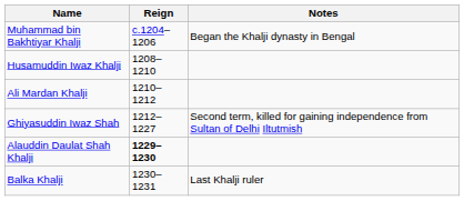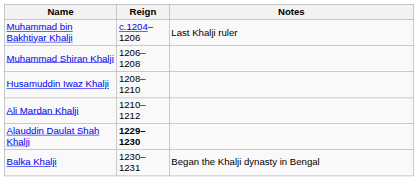Muhammad bin Bakhtiyar Khalji | Notes: Began the Khalji dynasty in Bengal -> Last Khalji ruler
+ row: Muhammad Shiran Khalji | 1206–1208
- row: Ghiyasuddin Iwaz Shah | 1212–1227 | Second term, killed for gaining independence from Sultan of Delhi Iltutmish
Balka Khalji | Notes: Last Khalji ruler -> Began the Khalji dynasty in Bengal
